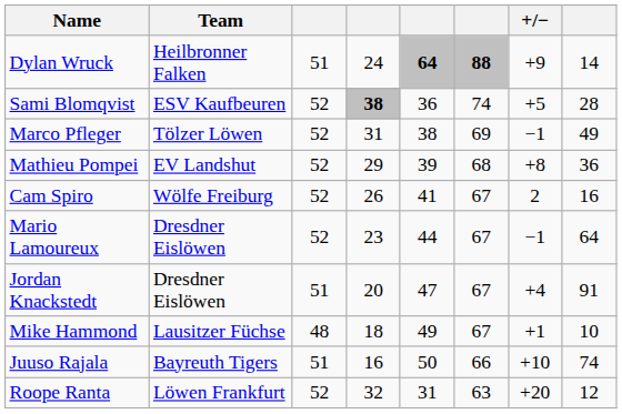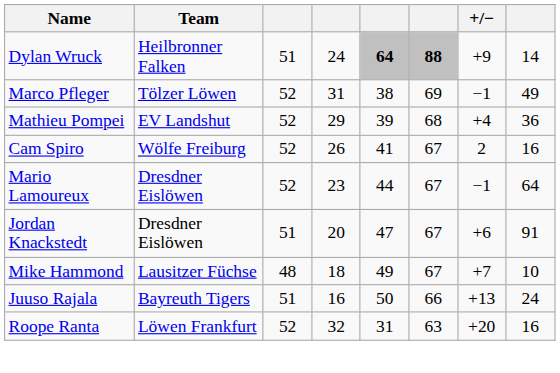- row: Sami Blomqvist | ESV Kaufbeuren | 52 | 38 | 36 | 74 | +5 | 28
Mathieu Pompei | +/−: +8 -> +4
Jordan Knackstedt | +/−: +4 -> +6
Mike Hammond | +/−: +1 -> +7
Juuso Rajala | +/−: +10 -> +13
Juuso Rajala | column 8: 74 -> 24
Roope Ranta | column 8: 12 -> 16
